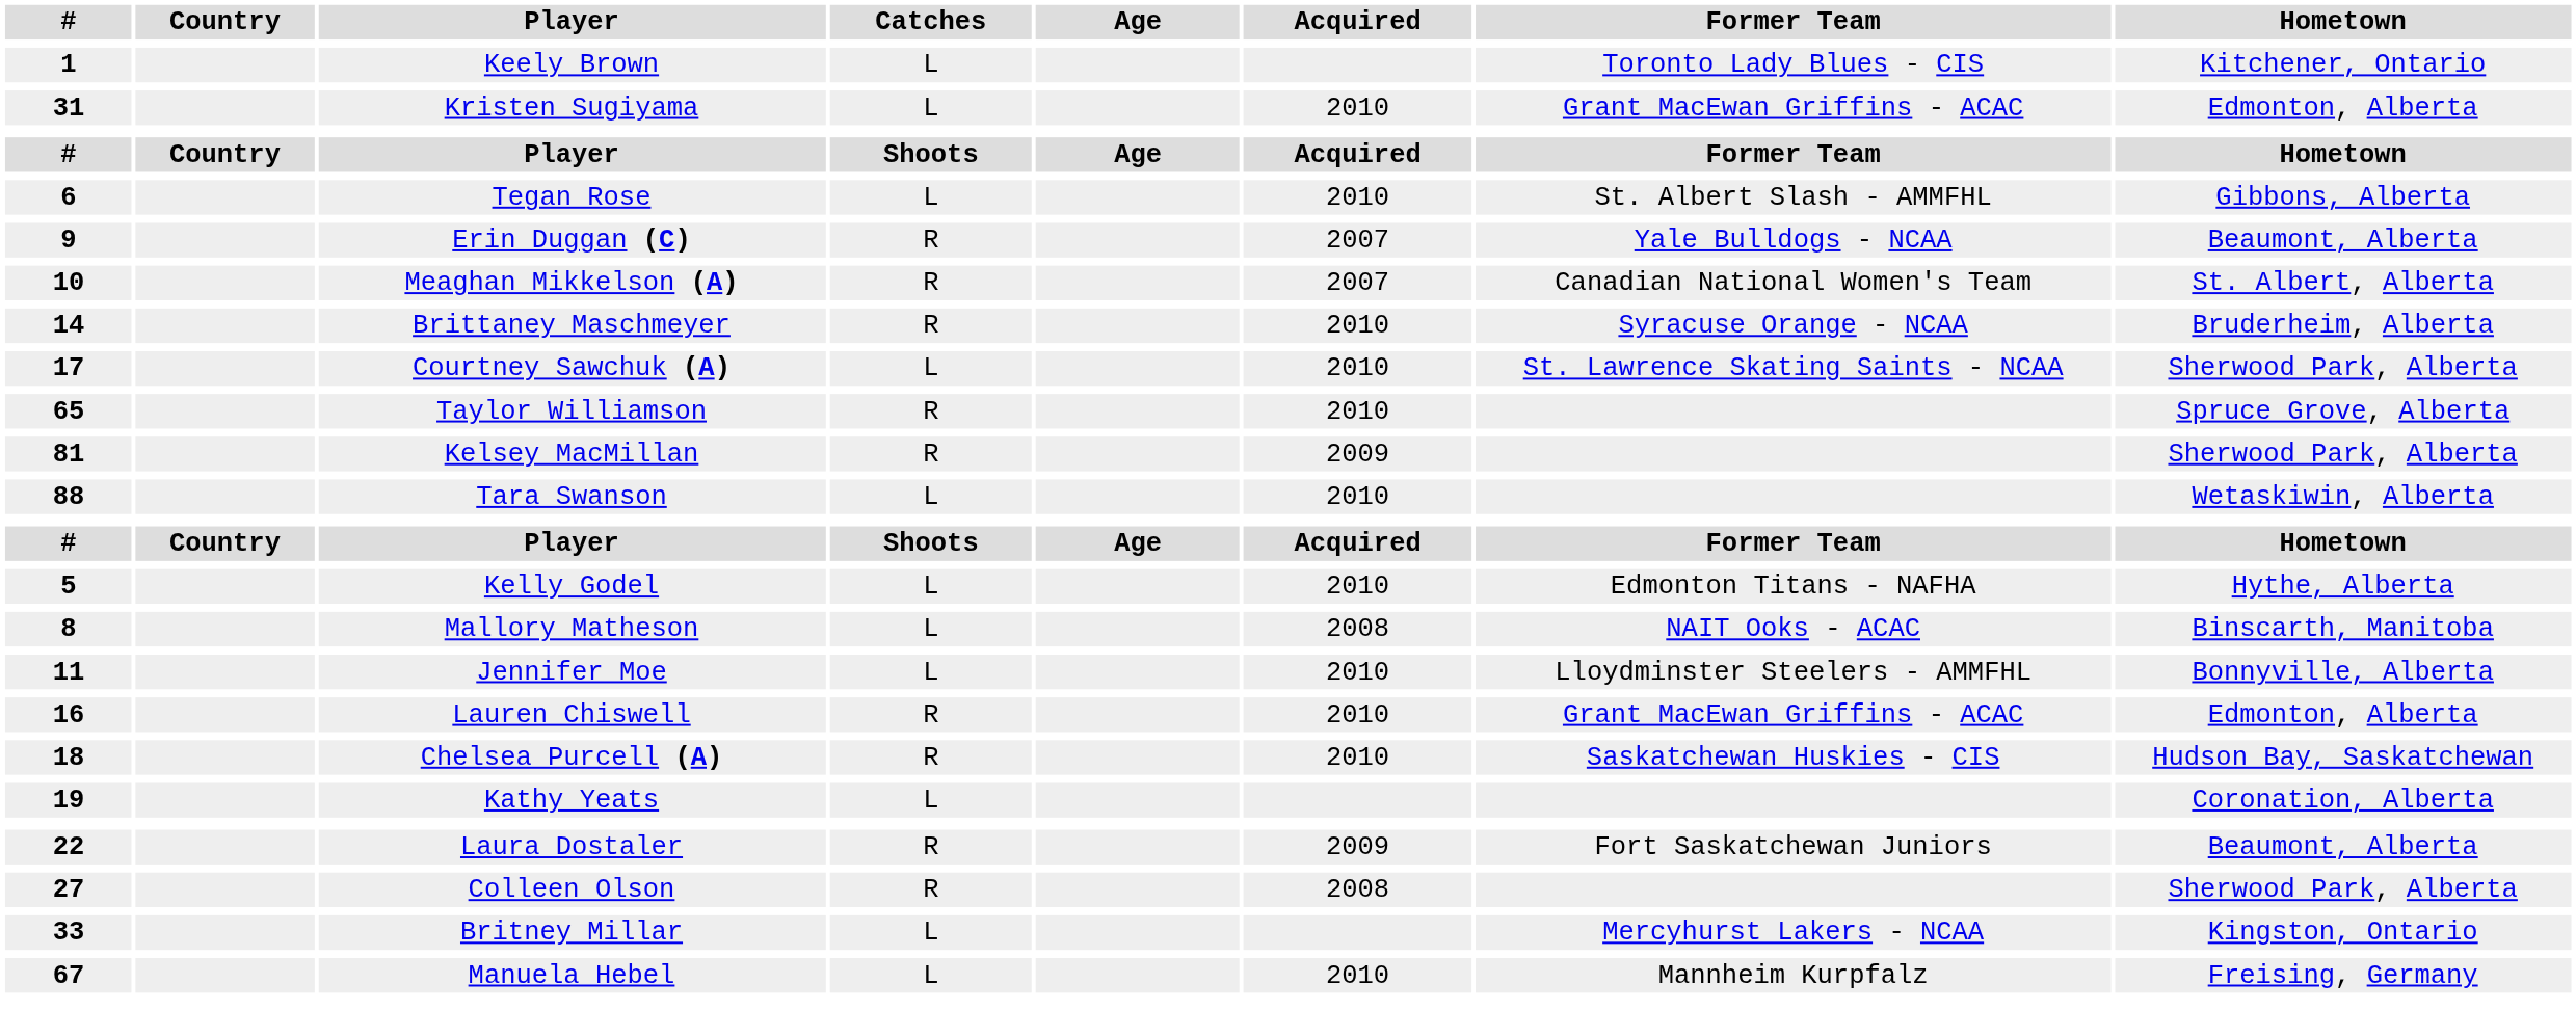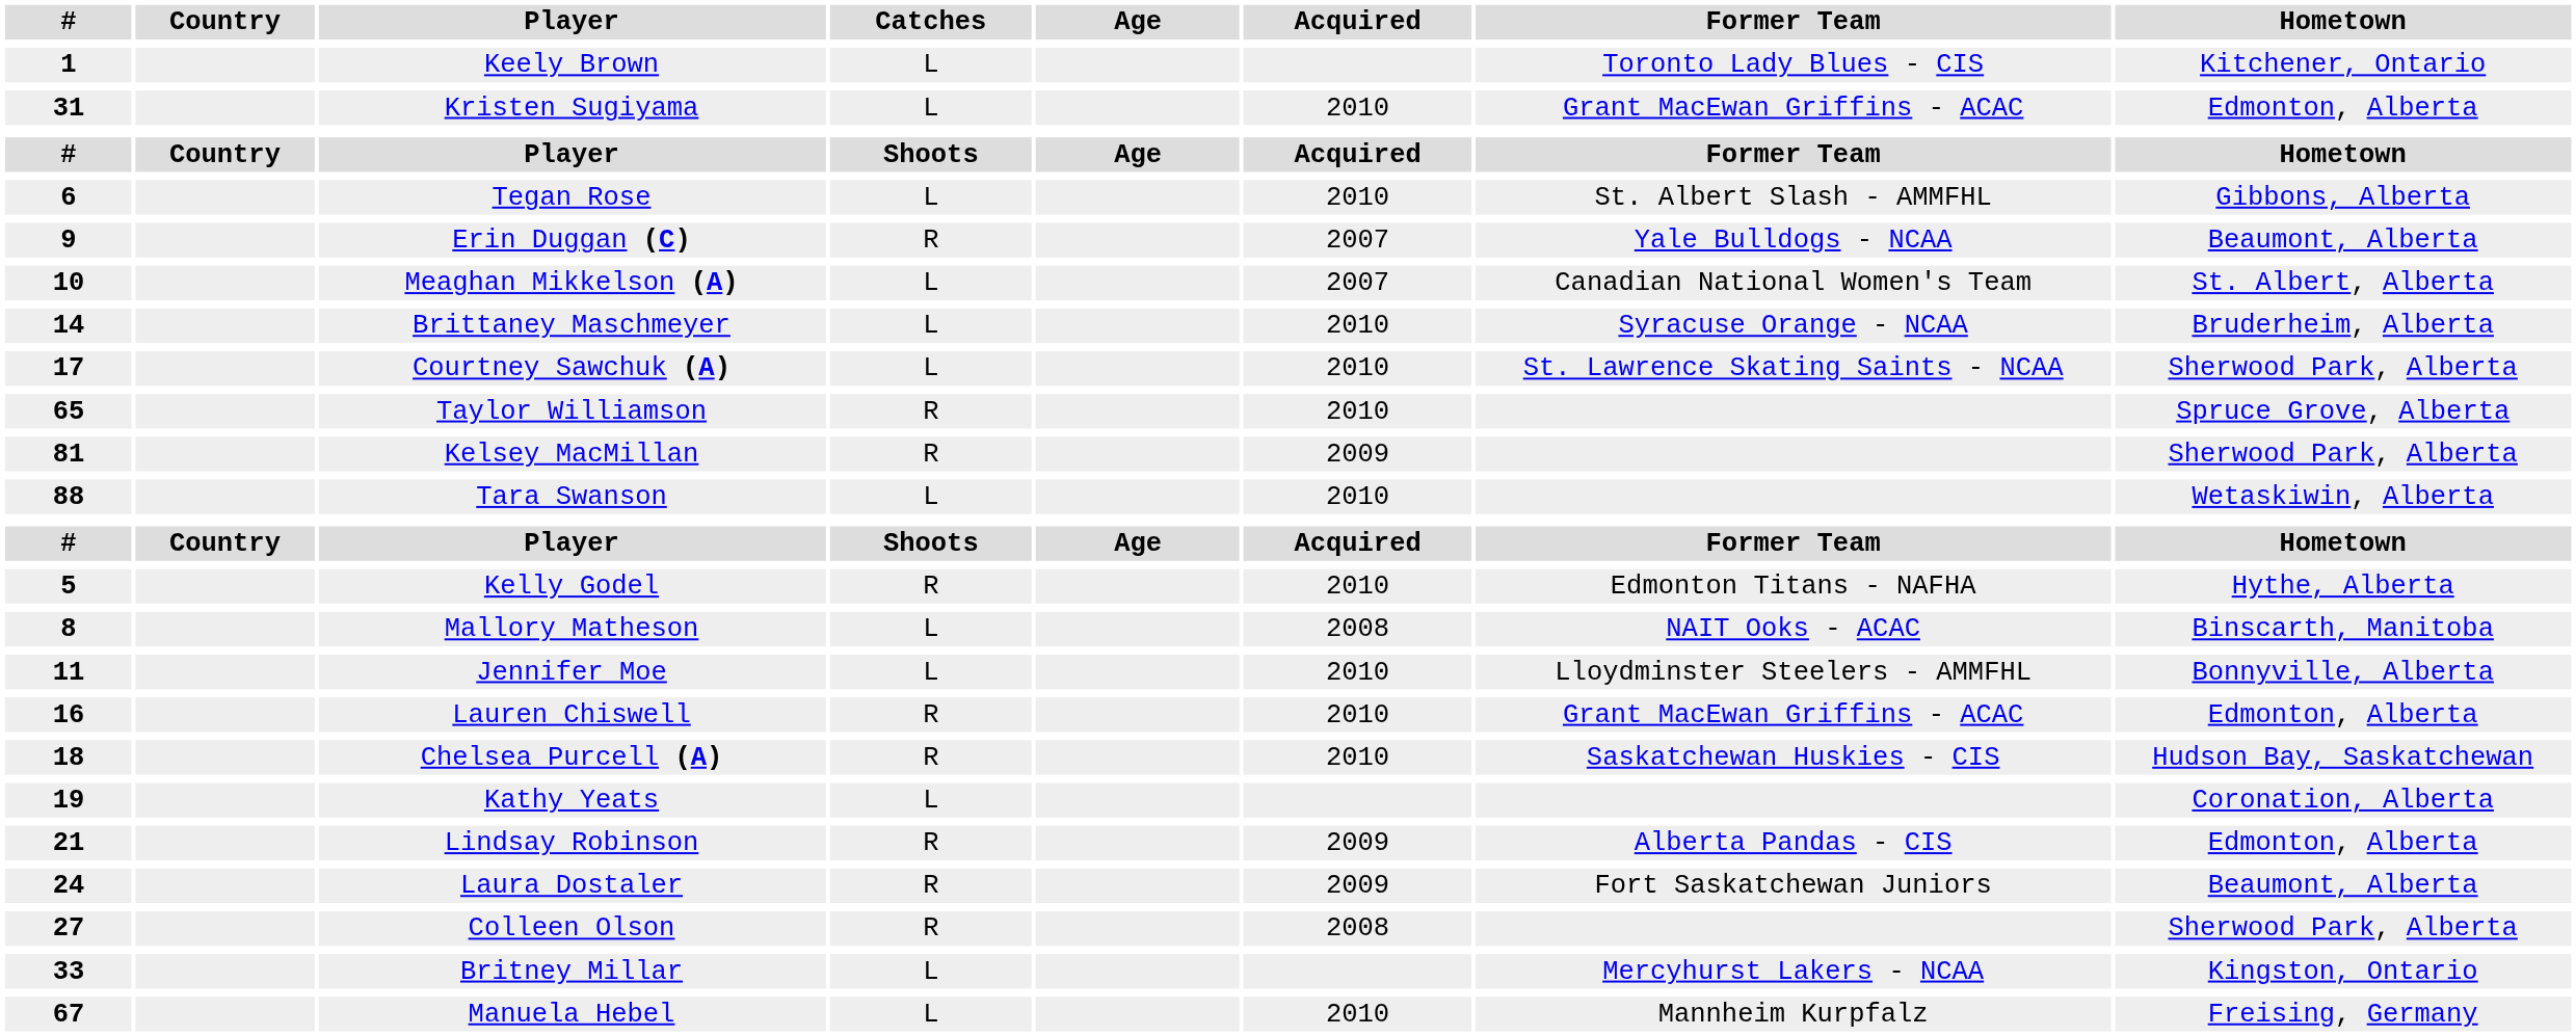Meaghan Mikkelson (A) | Catches: R -> L
Brittaney Maschmeyer | Catches: R -> L
Kelly Godel | Catches: L -> R
+ row: 21 | Lindsay Robinson | R | 2009 | Alberta Pandas - CIS | Edmonton, Alberta
Laura Dostaler | #: 22 -> 24
